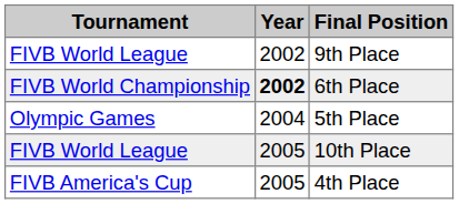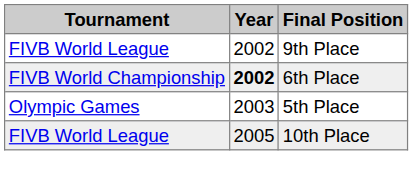5th Place | Year: 2004 -> 2003
- row: FIVB America's Cup | 2005 | 4th Place
